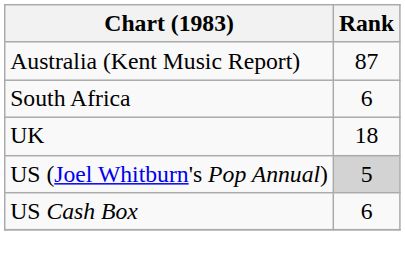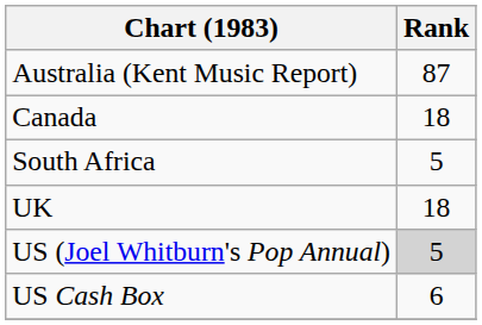+ row: Canada | 18
South Africa | Rank: 6 -> 5
